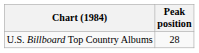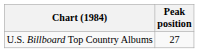U.S. Billboard Top Country Albums | Peak position: 28 -> 27
